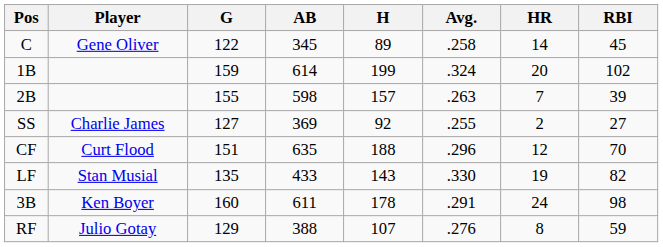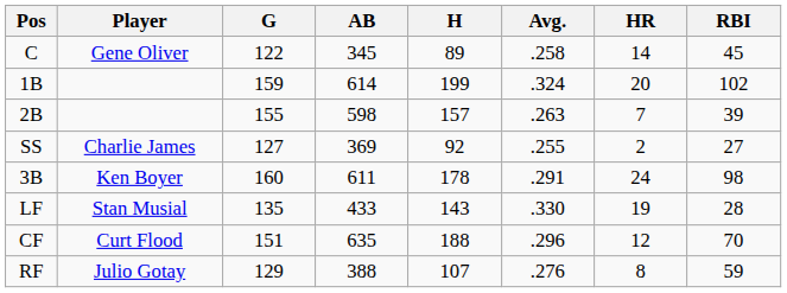rows swapped: 3B <-> CF
LF | RBI: 82 -> 28
